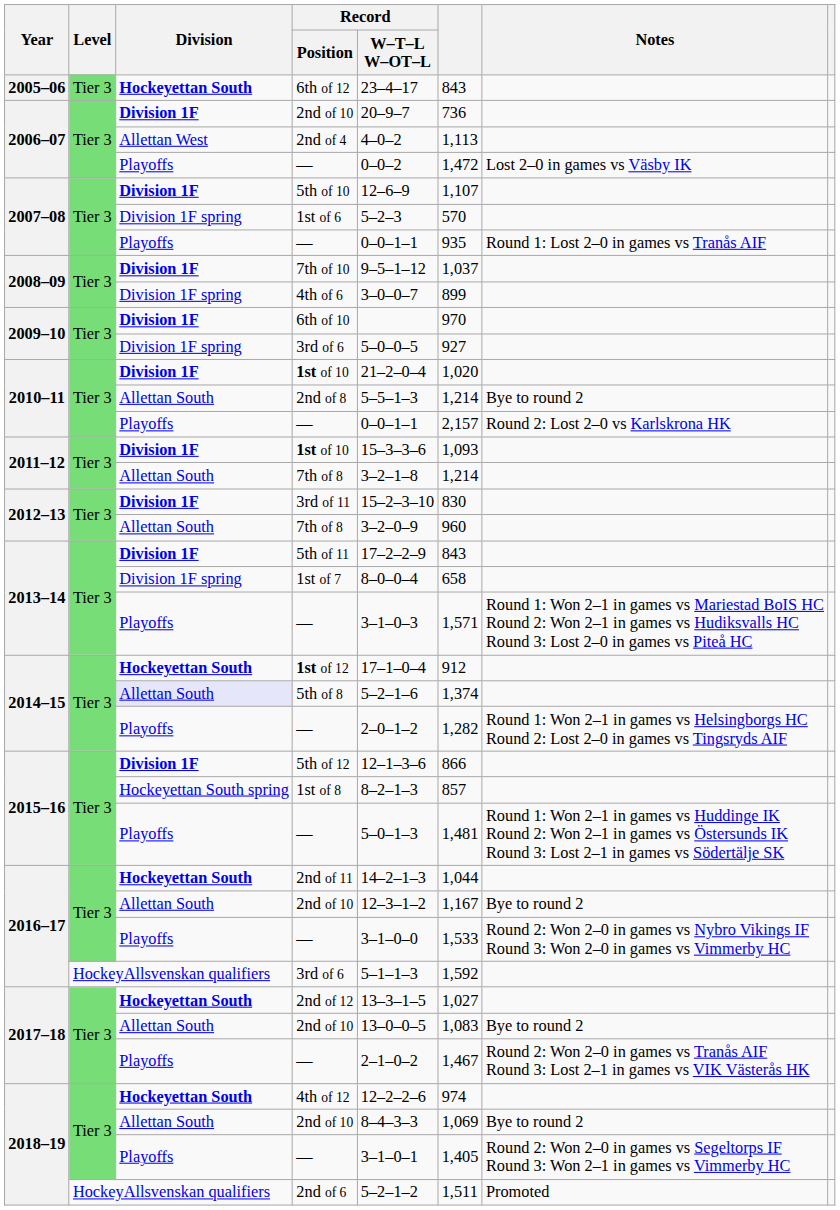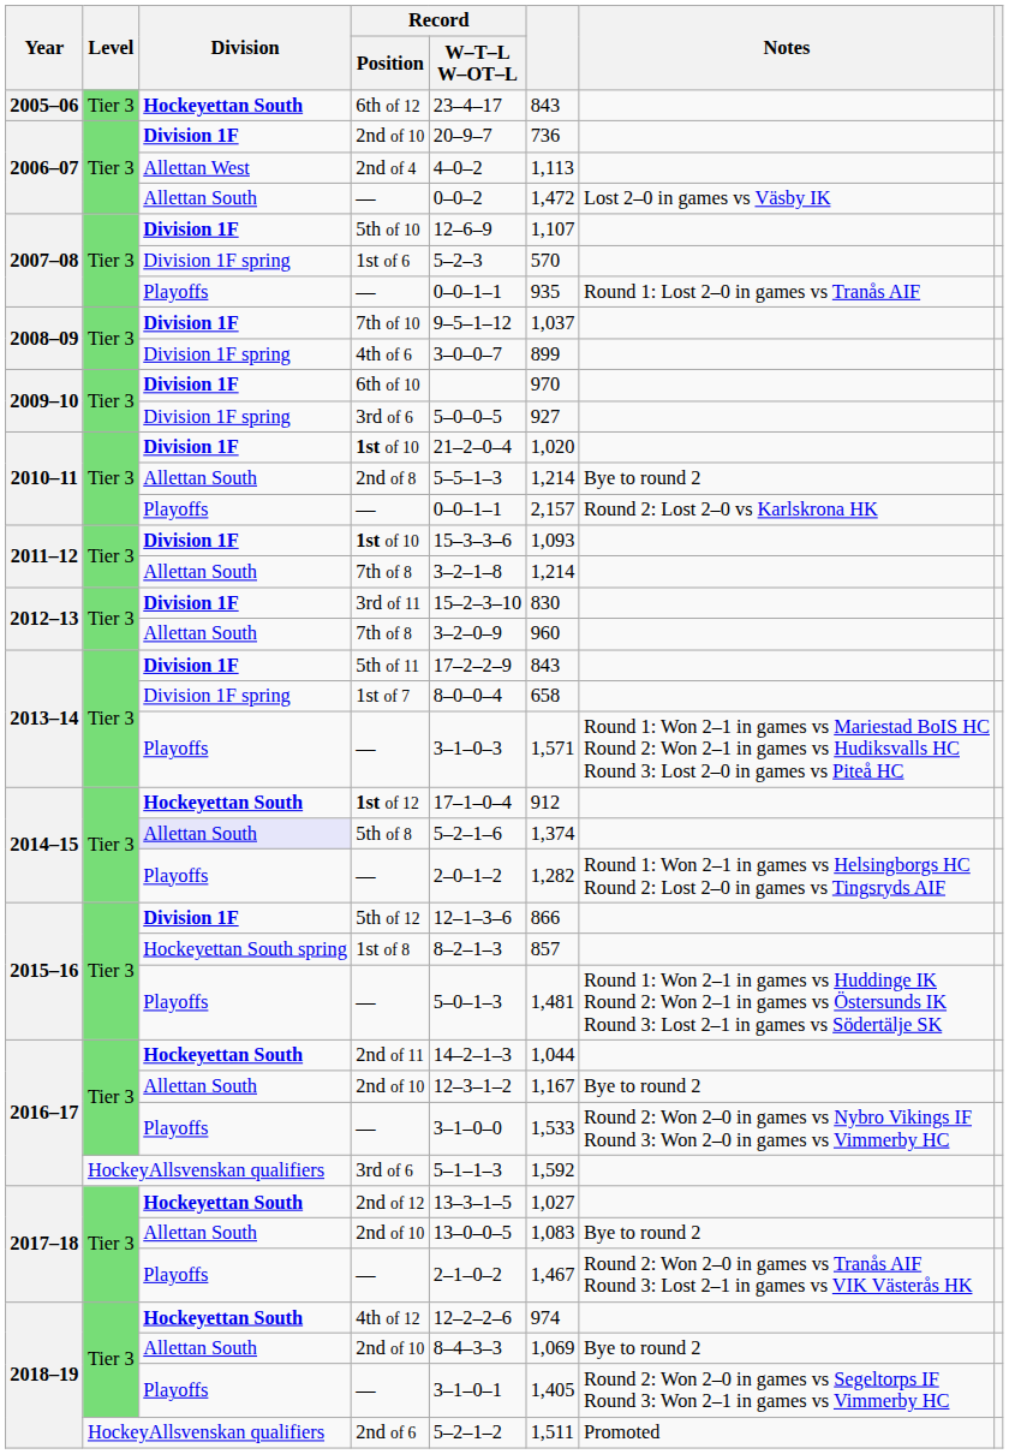2006–07 / — | Division: Playoffs -> Allettan South
